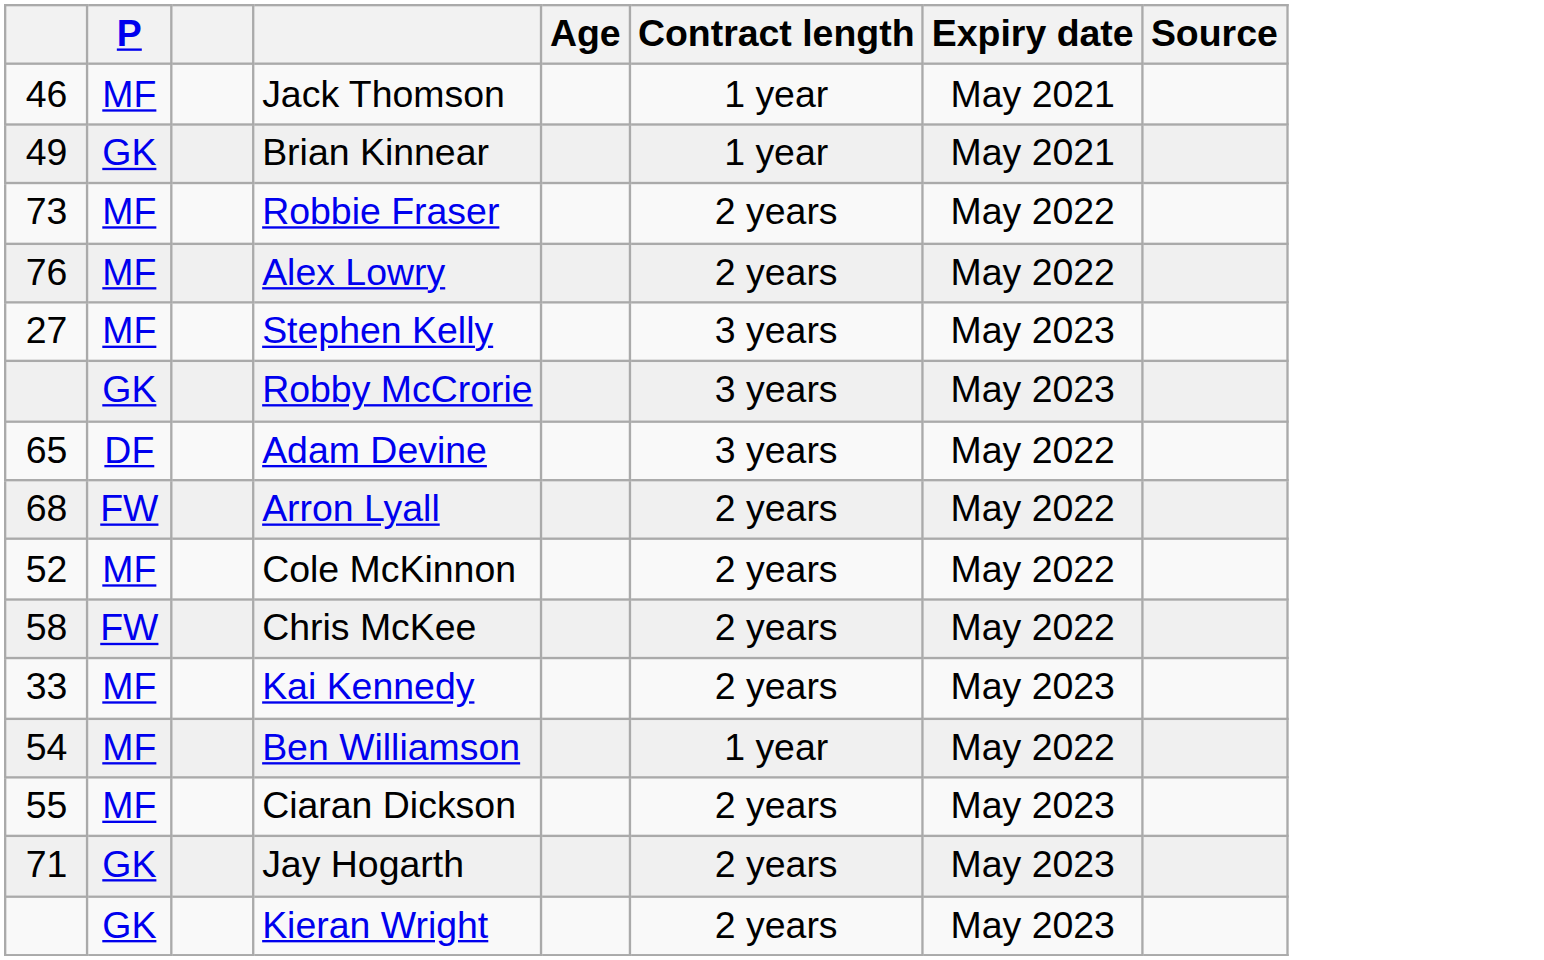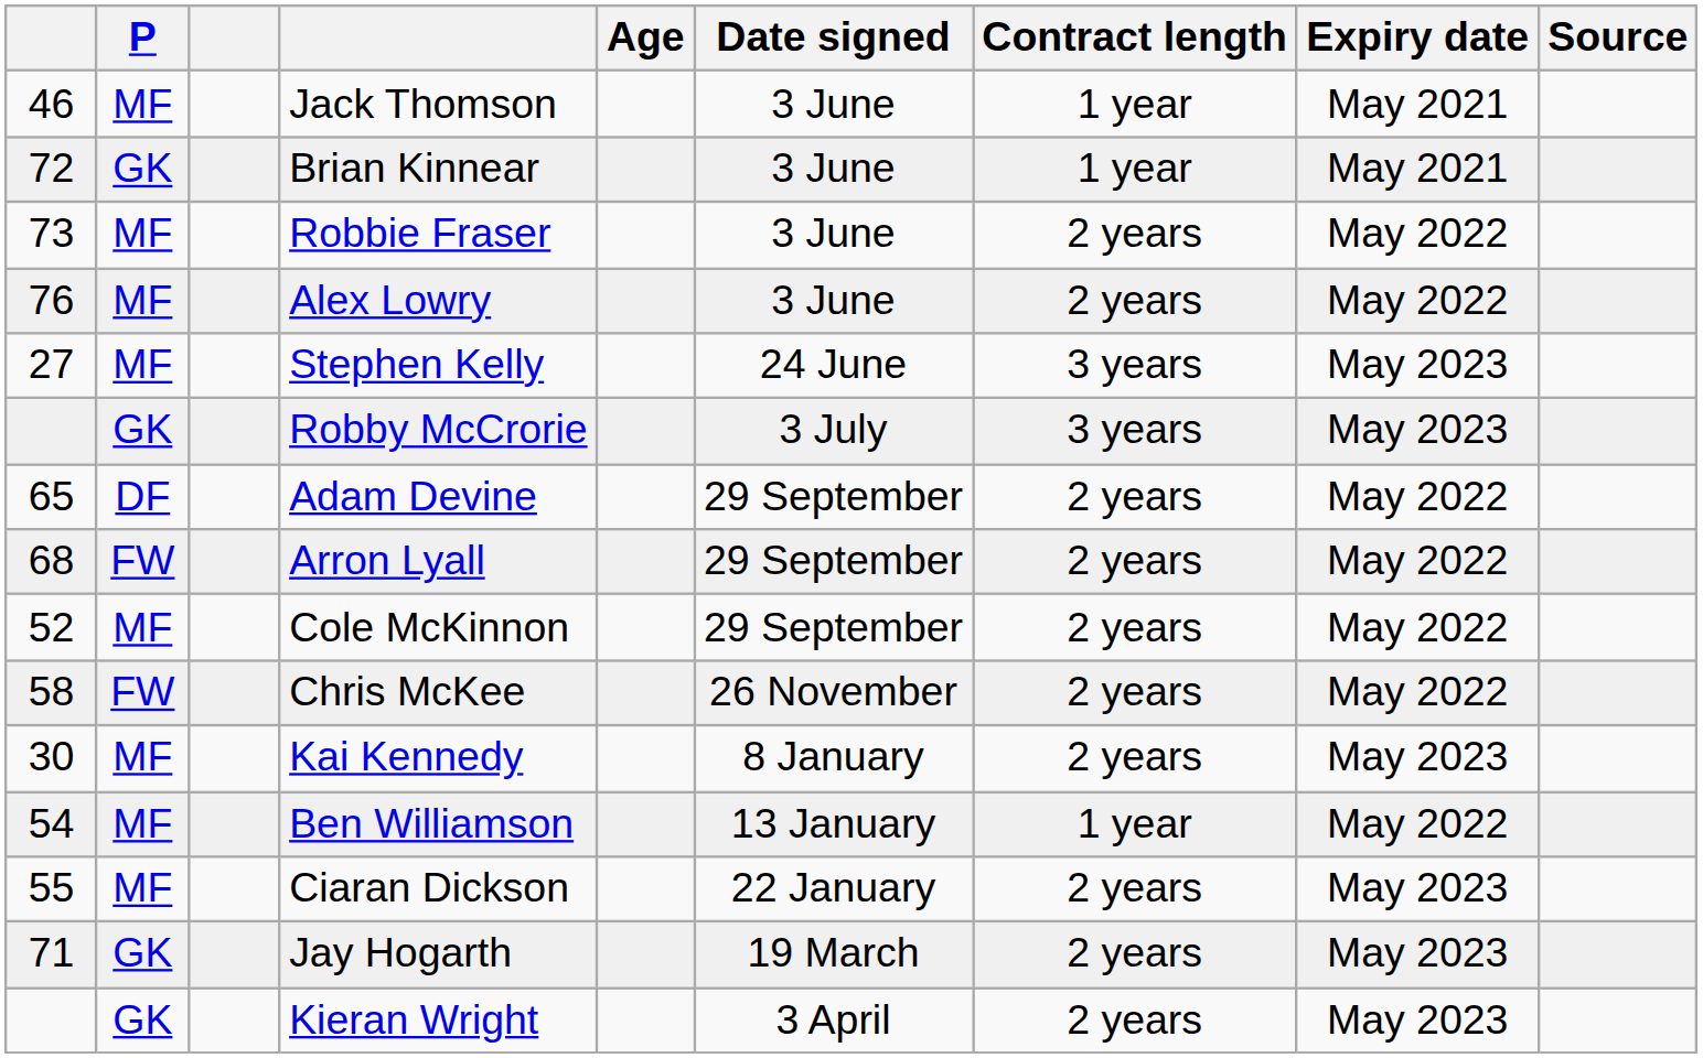+ column: Date signed | 3 June | 3 June | 3 June | 3 June | 24 June | 3 July | 29 September | 29 September | 29 September | 26 November | 8 January | 13 January | 22 January | 19 March | 3 April
Brian Kinnear | column 1: 49 -> 72
Adam Devine | Contract length: 3 years -> 2 years
Kai Kennedy | column 1: 33 -> 30
